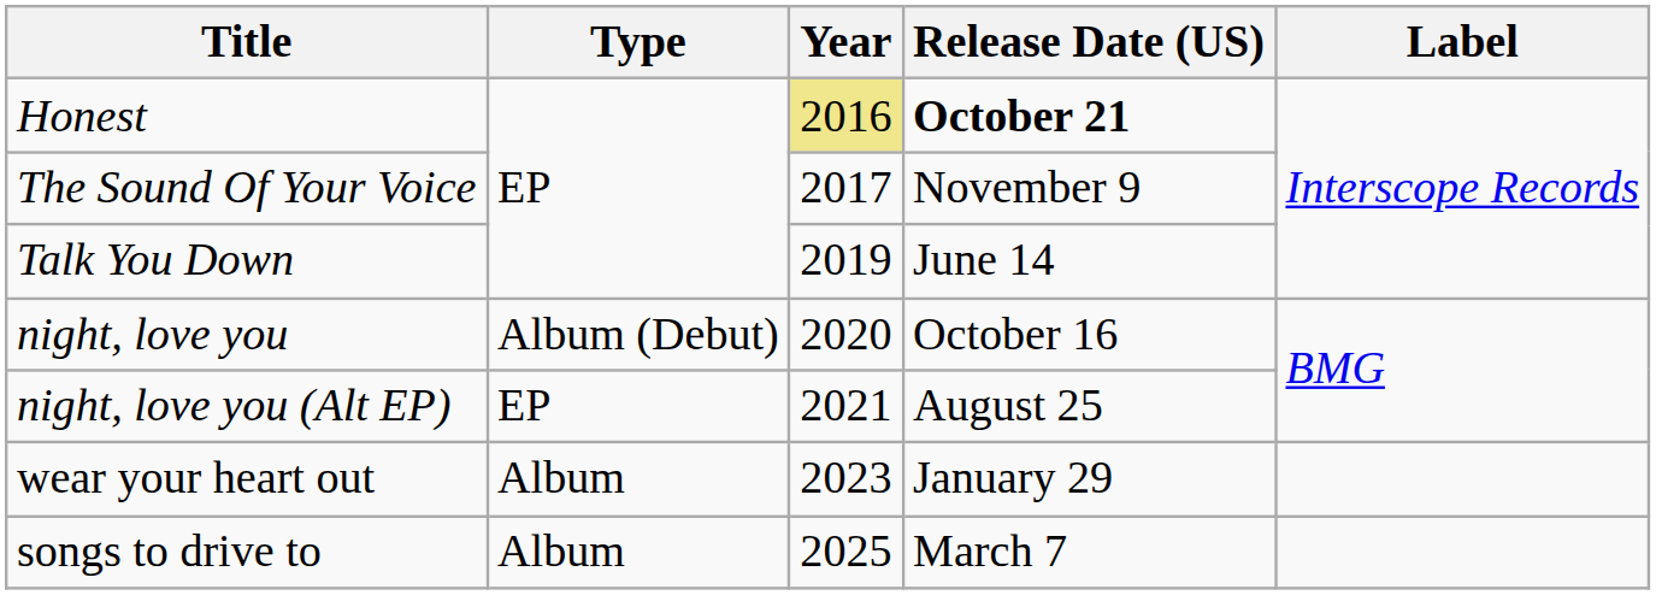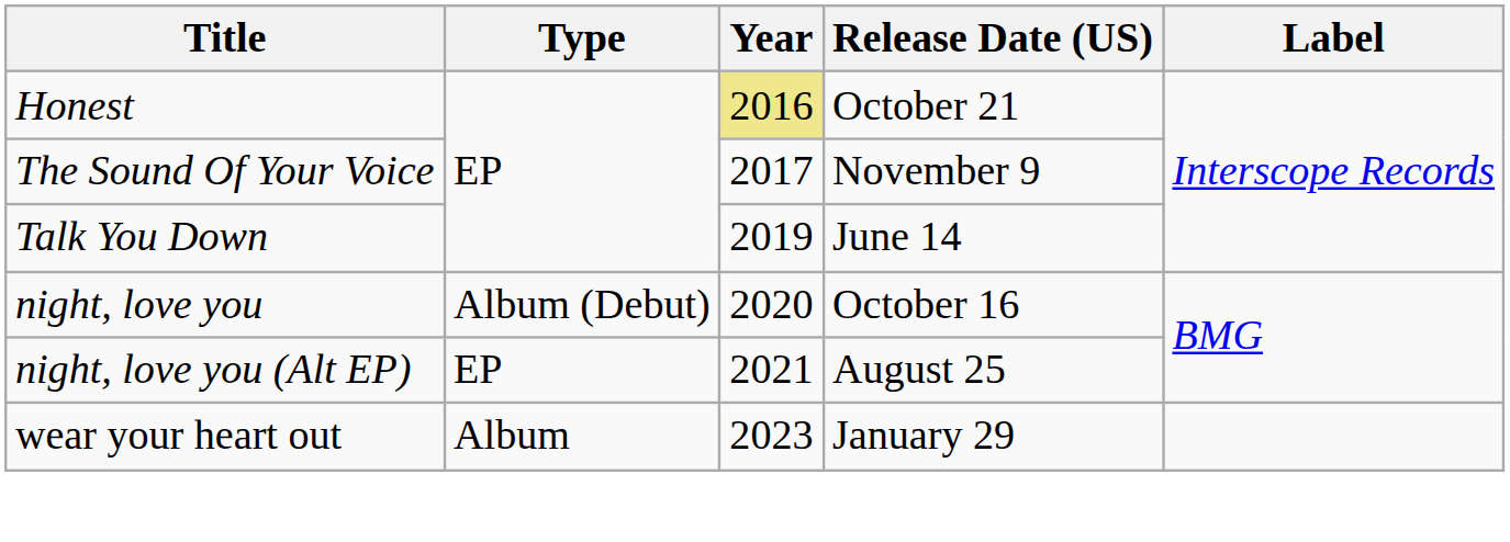Honest | Release Date (US): bold -> normal
- row: songs to drive to | Album | 2025 | March 7
